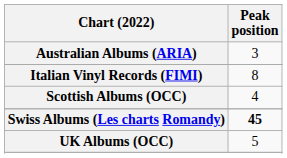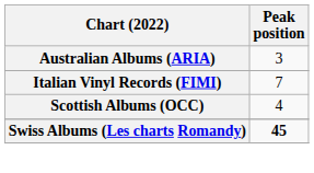Italian Vinyl Records (FIMI) | Peak position: 8 -> 7
- row: UK Albums (OCC) | 5
